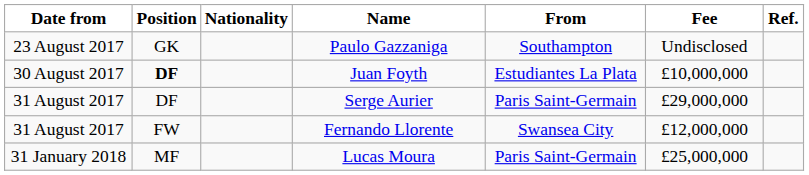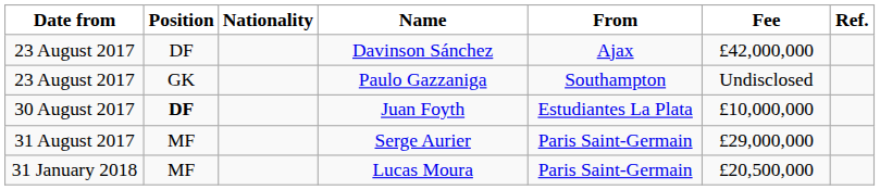+ row: 23 August 2017 | DF | Davinson Sánchez | Ajax | £42,000,000
Serge Aurier | Position: DF -> MF
- row: 31 August 2017 | FW | Fernando Llorente | Swansea City | £12,000,000
Lucas Moura | Fee: £25,000,000 -> £20,500,000
